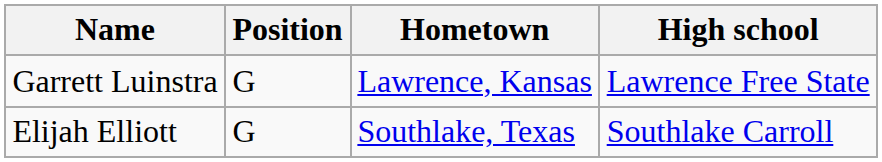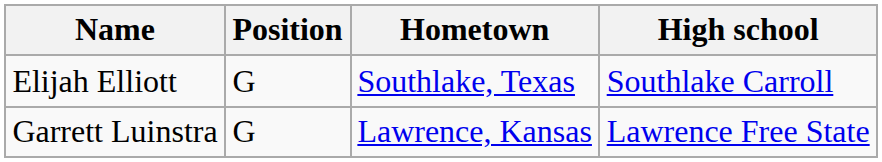rows swapped: Elijah Elliott <-> Garrett Luinstra
